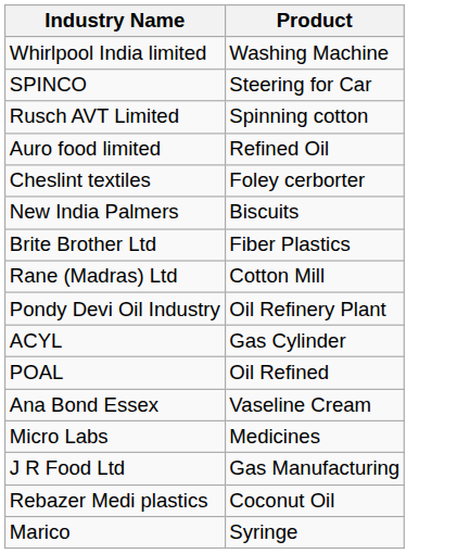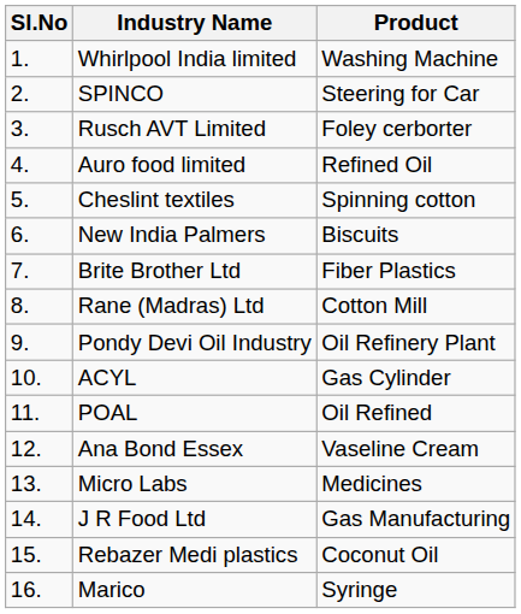+ column: Sl.No | 1. | 2. | 3. | 4. | 5. | 6. | 7. | 8. | 9. | 10. | 11. | 12. | 13. | 14. | 15. | 16.
Rusch AVT Limited | Product: Spinning cotton -> Foley cerborter
Cheslint textiles | Product: Foley cerborter -> Spinning cotton
